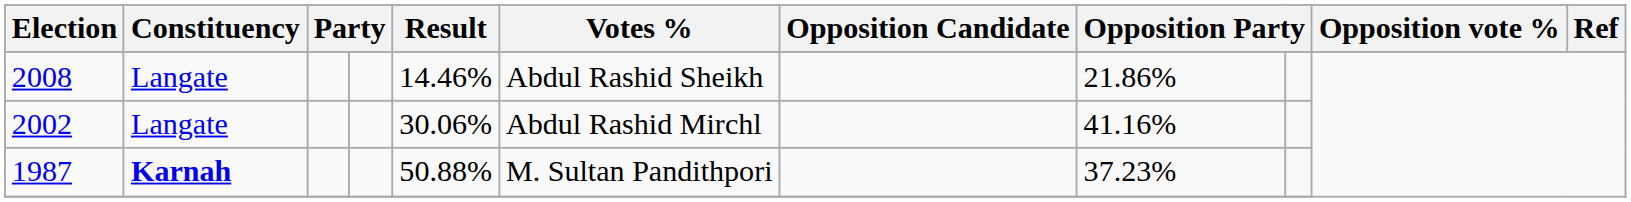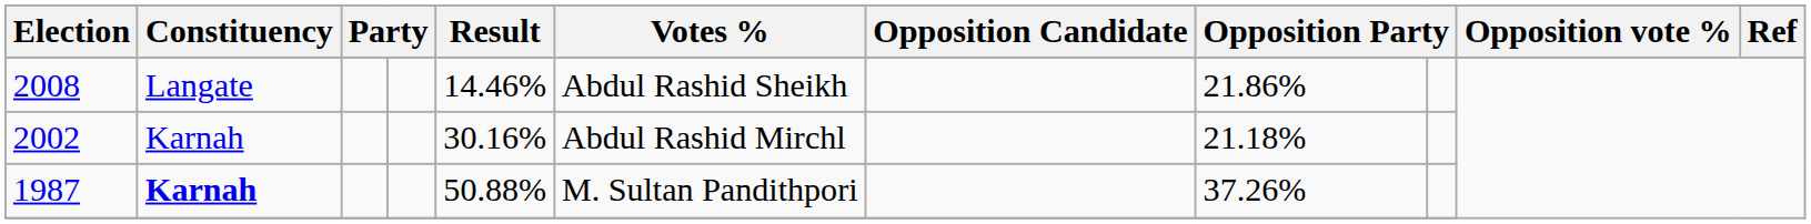2002 | Constituency: Langate -> Karnah
2002 | Result: 30.06% -> 30.16%
2002 | column 8: 41.16% -> 21.18%
1987 | column 8: 37.23% -> 37.26%
